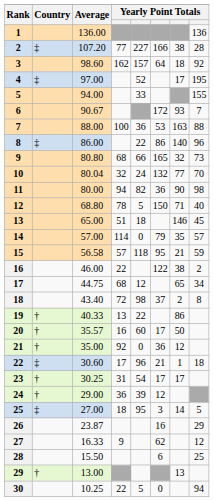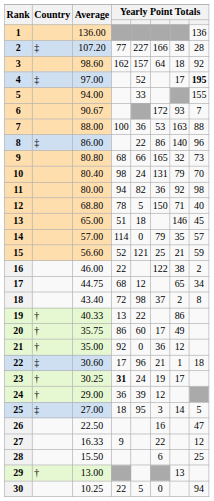4 | column 8: normal -> bold
10 | Average: 80.04 -> 80.40
10 | column 4: 32 -> 98
10 | column 6: 132 -> 131
10 | column 7: 77 -> 79
11 | column 7: 90 -> 92
15 | Average: 56.58 -> 56.60
15 | column 4: 57 -> 52
15 | column 5: 118 -> 121
15 | column 6: 95 -> 25
20 | Average: 35.57 -> 35.75
20 | column 4: 16 -> 86
20 | column 7: 50 -> 49
23 | column 4: normal -> bold
23 | column 5: 54 -> 24
23 | column 6: 17 -> 19
26 | Average: 23.87 -> 22.50
26 | column 8: 29 -> 47
27 | column 6: 62 -> 22
